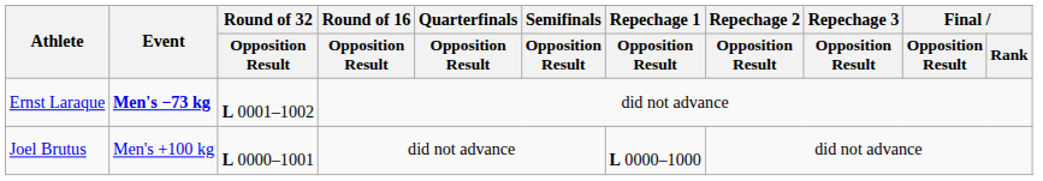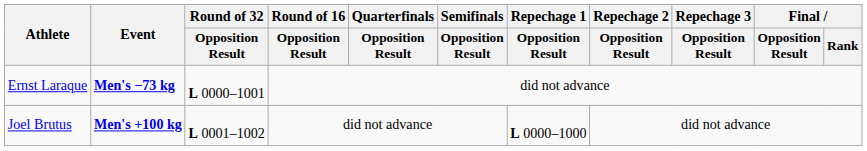Ernst Laraque | Round of 32 / Opposition Result: L 0001–1002 -> L 0000–1001
Joel Brutus | Event: normal -> bold
Joel Brutus | Round of 32 / Opposition Result: L 0000–1001 -> L 0001–1002
